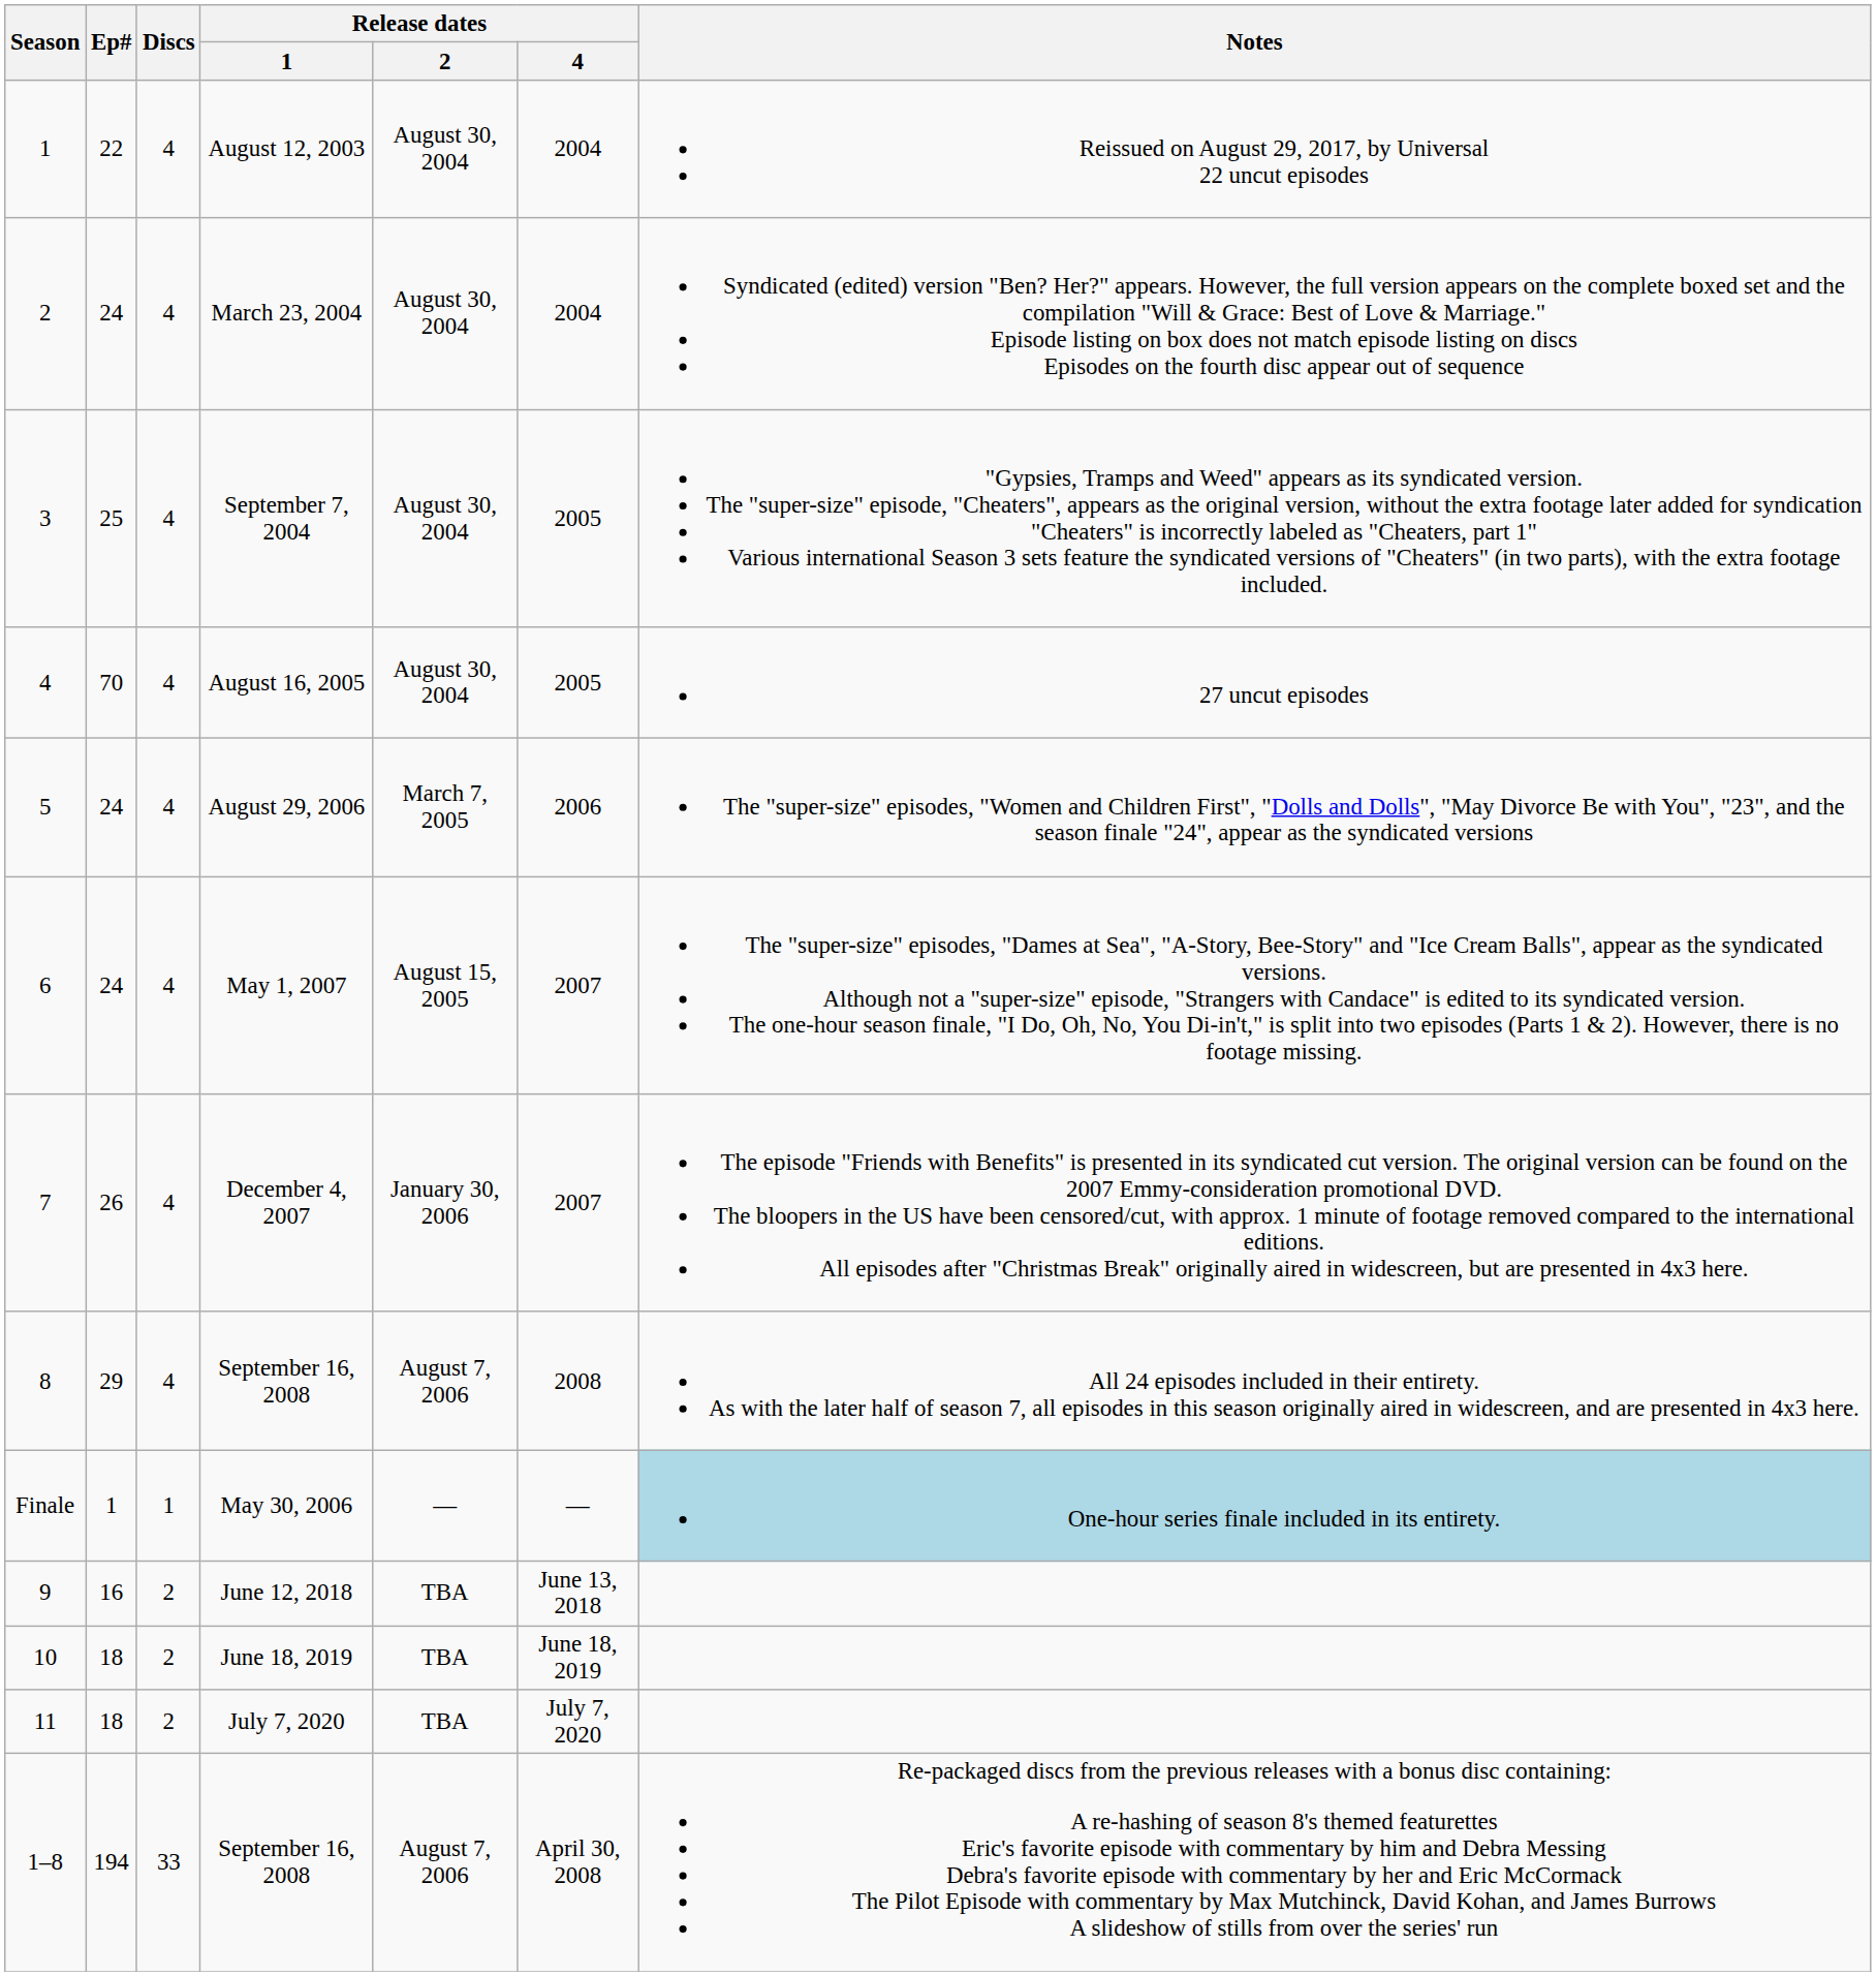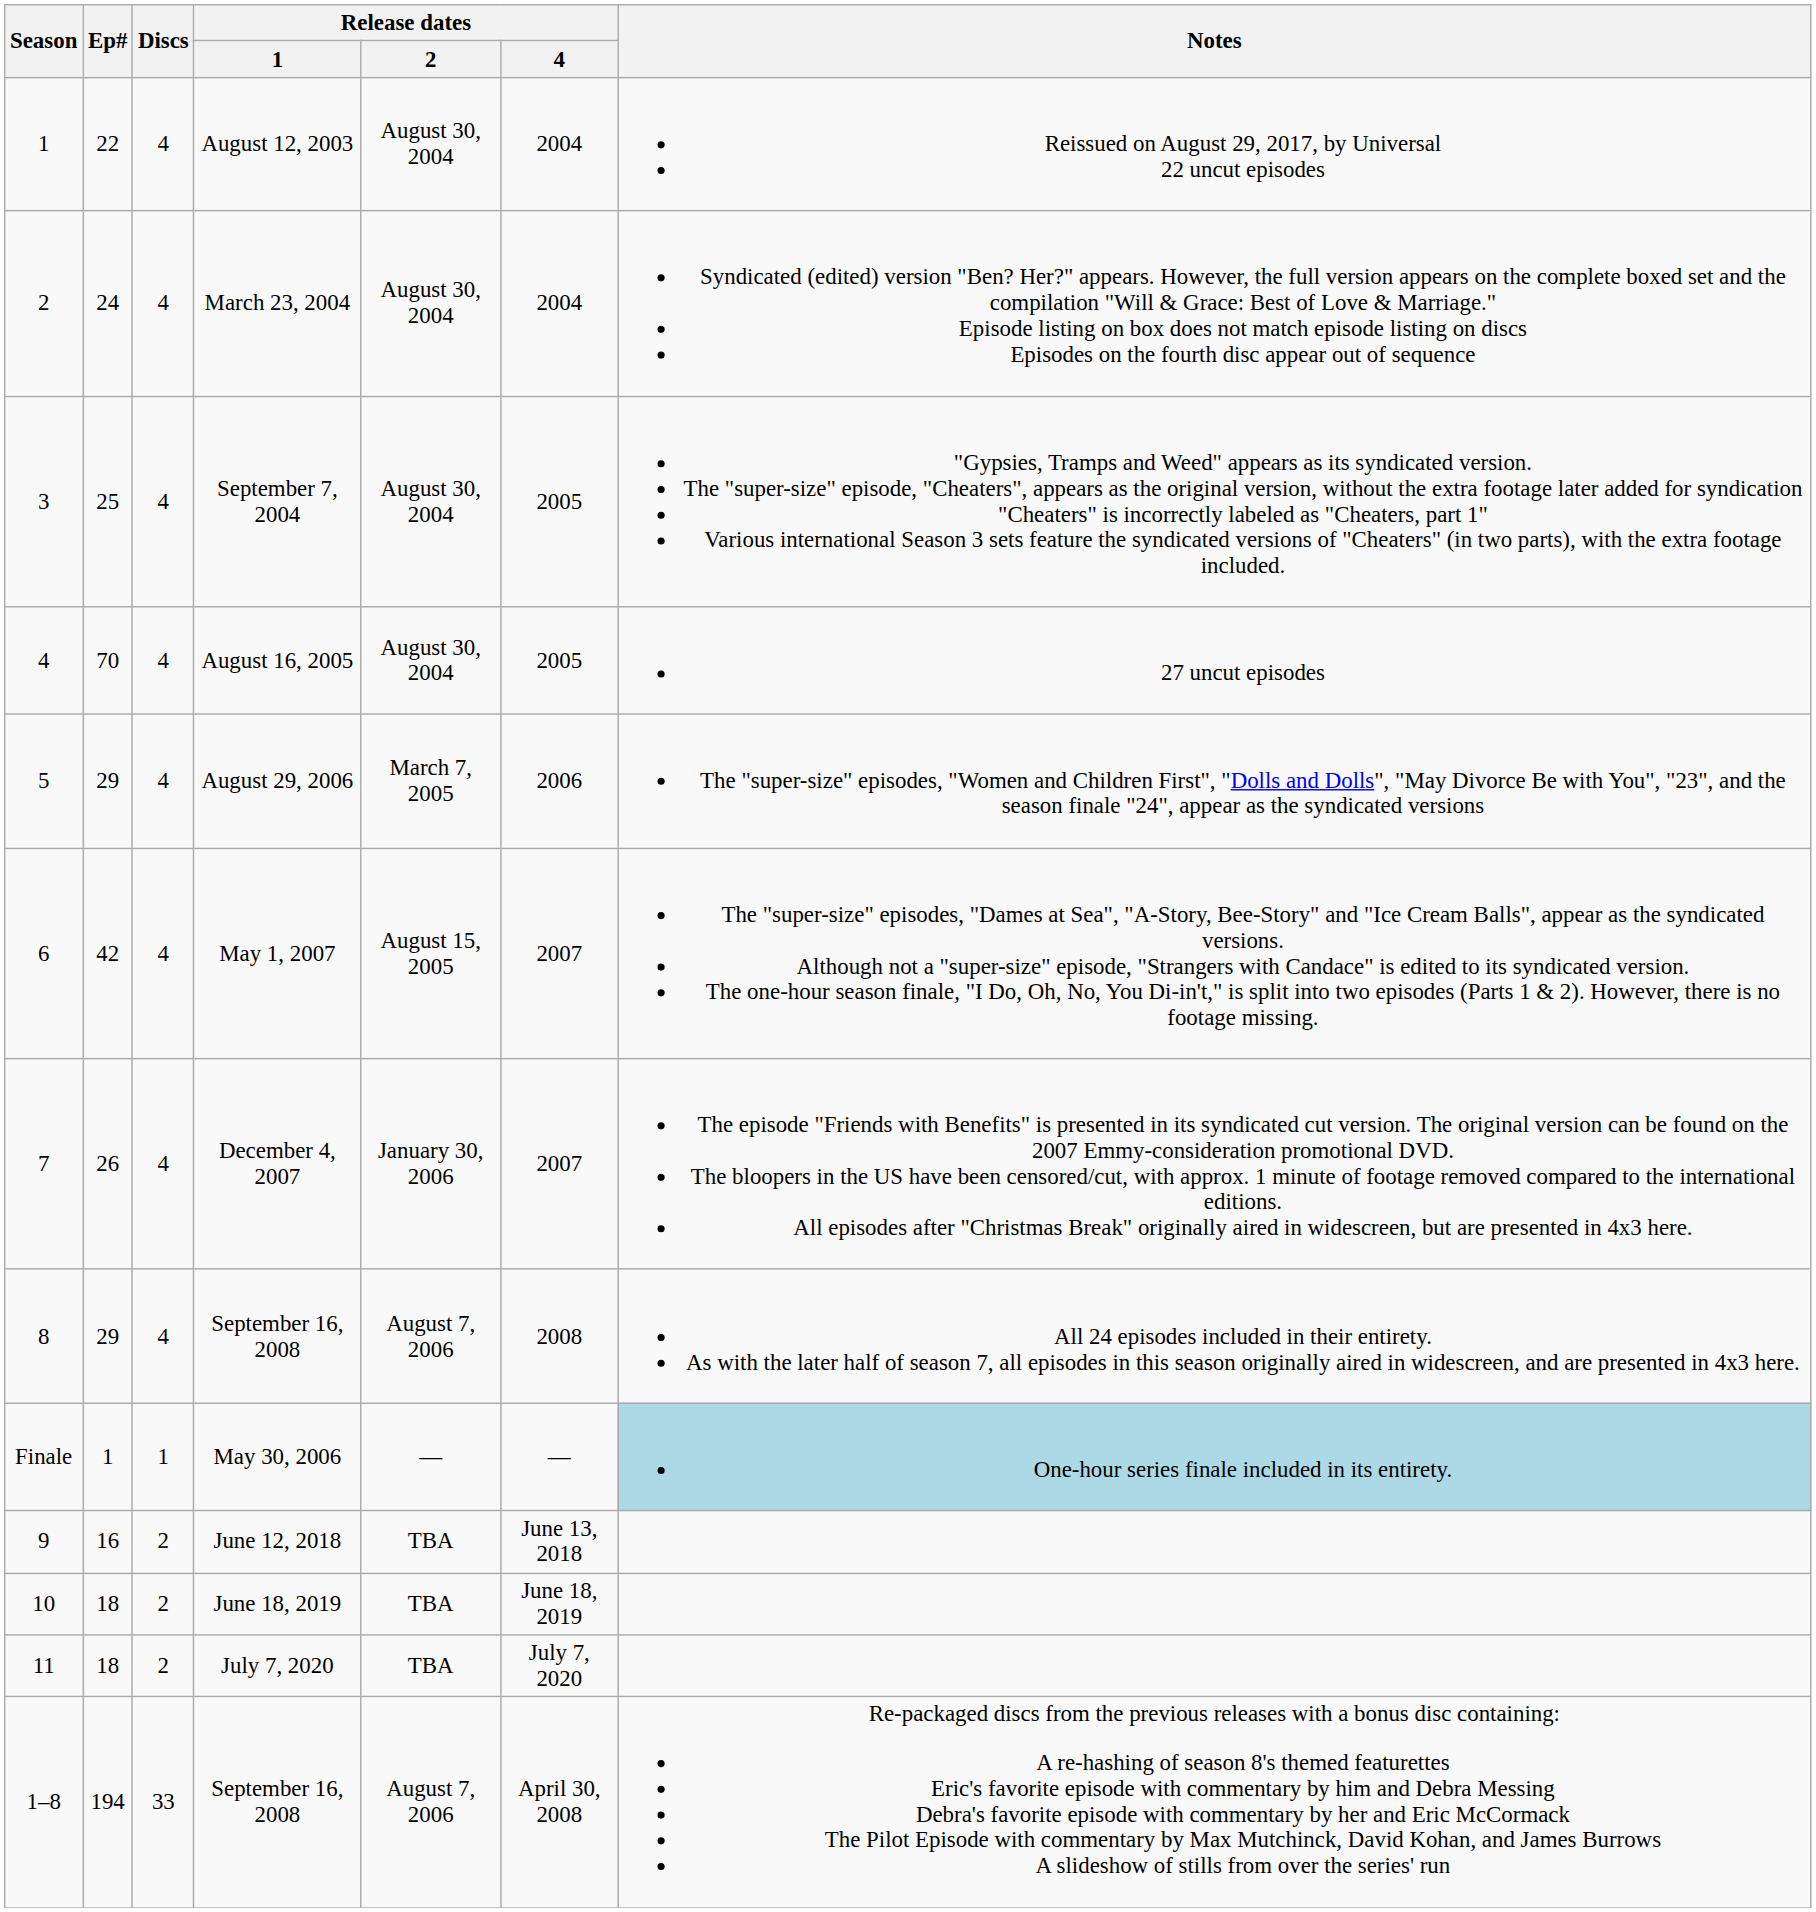August 29, 2006 | Ep#: 24 -> 29
May 1, 2007 | Ep#: 24 -> 42
